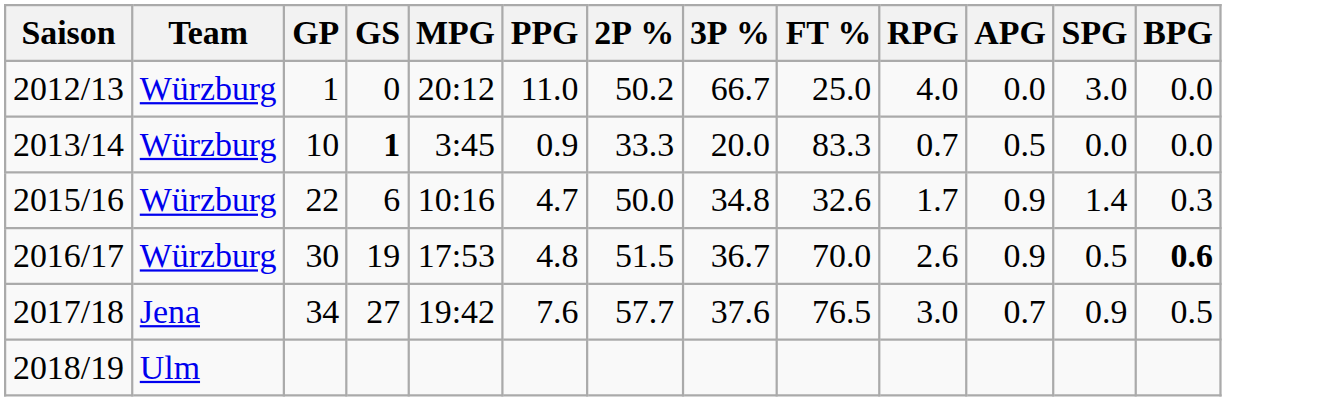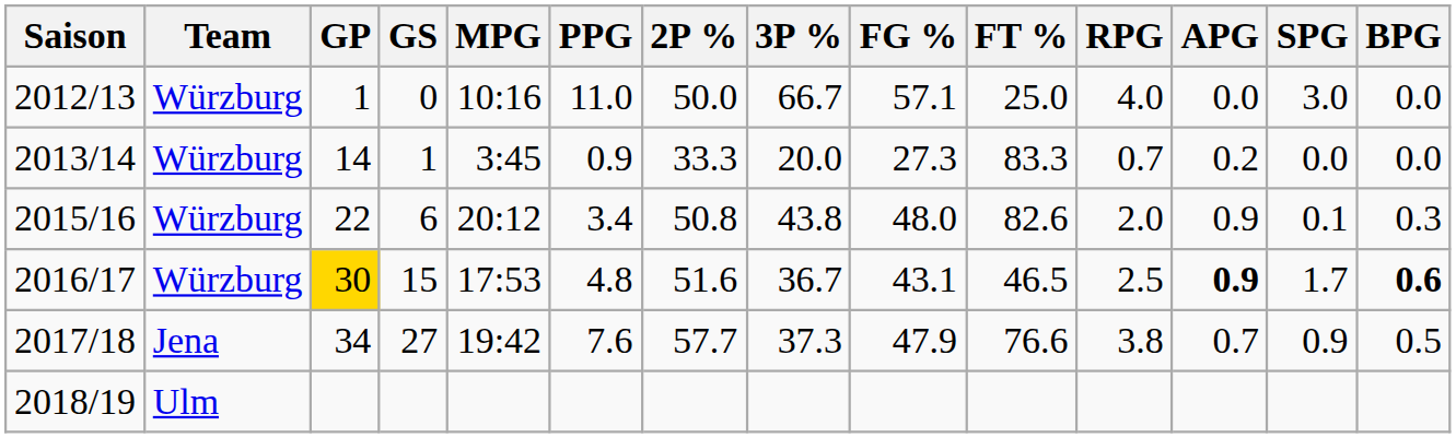+ column: FG % | 57.1 | 27.3 | 48.0 | 43.1 | 47.9
2012/13 | MPG: 20:12 -> 10:16
2012/13 | 2P %: 50.2 -> 50.0
2013/14 | GP: 10 -> 14
2013/14 | GS: bold -> normal
2013/14 | APG: 0.5 -> 0.2
2015/16 | MPG: 10:16 -> 20:12
2015/16 | PPG: 4.7 -> 3.4
2015/16 | 2P %: 50.0 -> 50.8
2015/16 | 3P %: 34.8 -> 43.8
2015/16 | FT %: 32.6 -> 82.6
2015/16 | RPG: 1.7 -> 2.0
2015/16 | SPG: 1.4 -> 0.1
2016/17 | GP: no background -> gold background
2016/17 | GS: 19 -> 15
2016/17 | 2P %: 51.5 -> 51.6
2016/17 | FT %: 70.0 -> 46.5
2016/17 | RPG: 2.6 -> 2.5
2016/17 | APG: normal -> bold
2016/17 | SPG: 0.5 -> 1.7
2017/18 | 3P %: 37.6 -> 37.3
2017/18 | FT %: 76.5 -> 76.6
2017/18 | RPG: 3.0 -> 3.8
